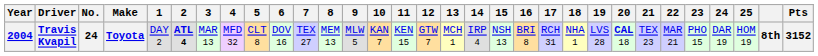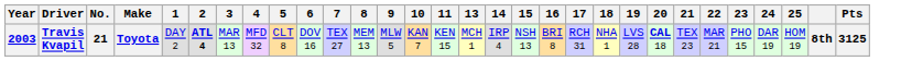- column: 12 | GTW 7
Travis Kvapil | Year: 2004 -> 2003
Travis Kvapil | No.: 24 -> 21
Travis Kvapil | Pts: 3152 -> 3125
